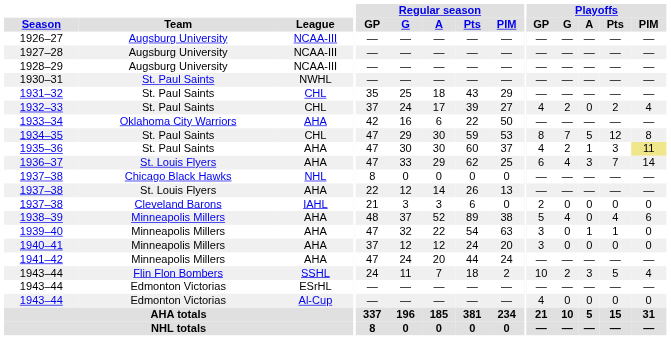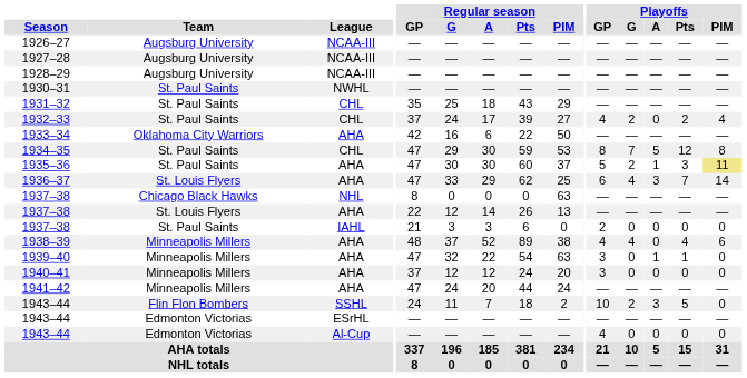1935–36 | Playoffs / GP: 4 -> 5
1937–38 / NHL | Regular season / PIM: 0 -> 63
1937–38 / IAHL | Team: Cleveland Barons -> St. Paul Saints
1938–39 | Playoffs / GP: 5 -> 4
1943–44 / SSHL | Playoffs / PIM: 4 -> 0
